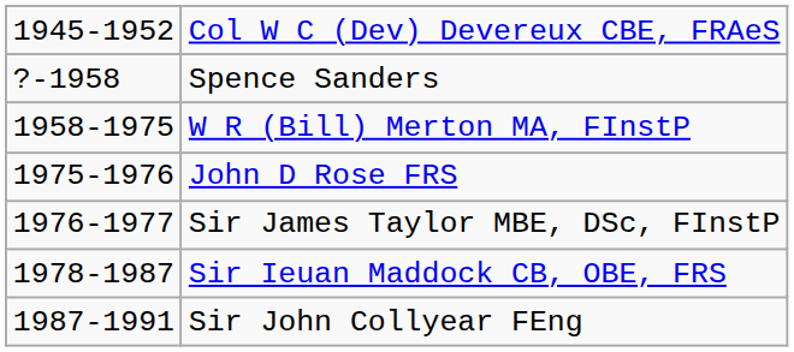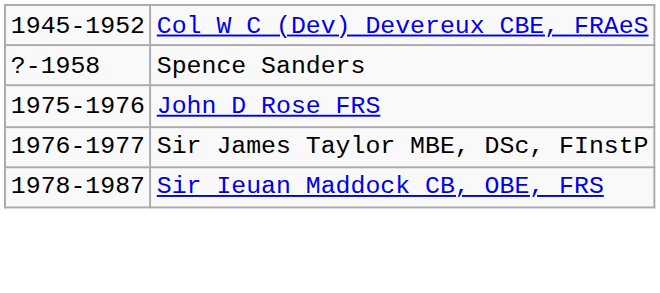- row: 1958-1975 | W R (Bill) Merton MA, FInstP
- row: 1987-1991 | Sir John Collyear FEng
